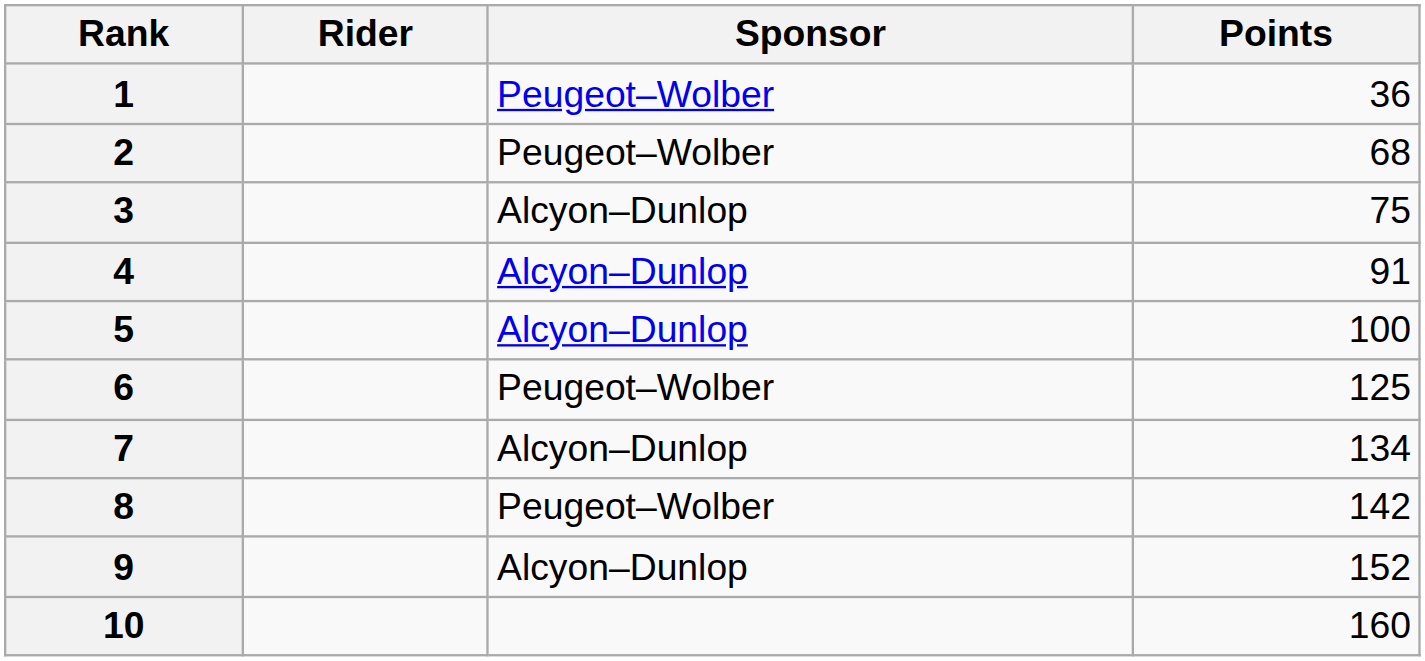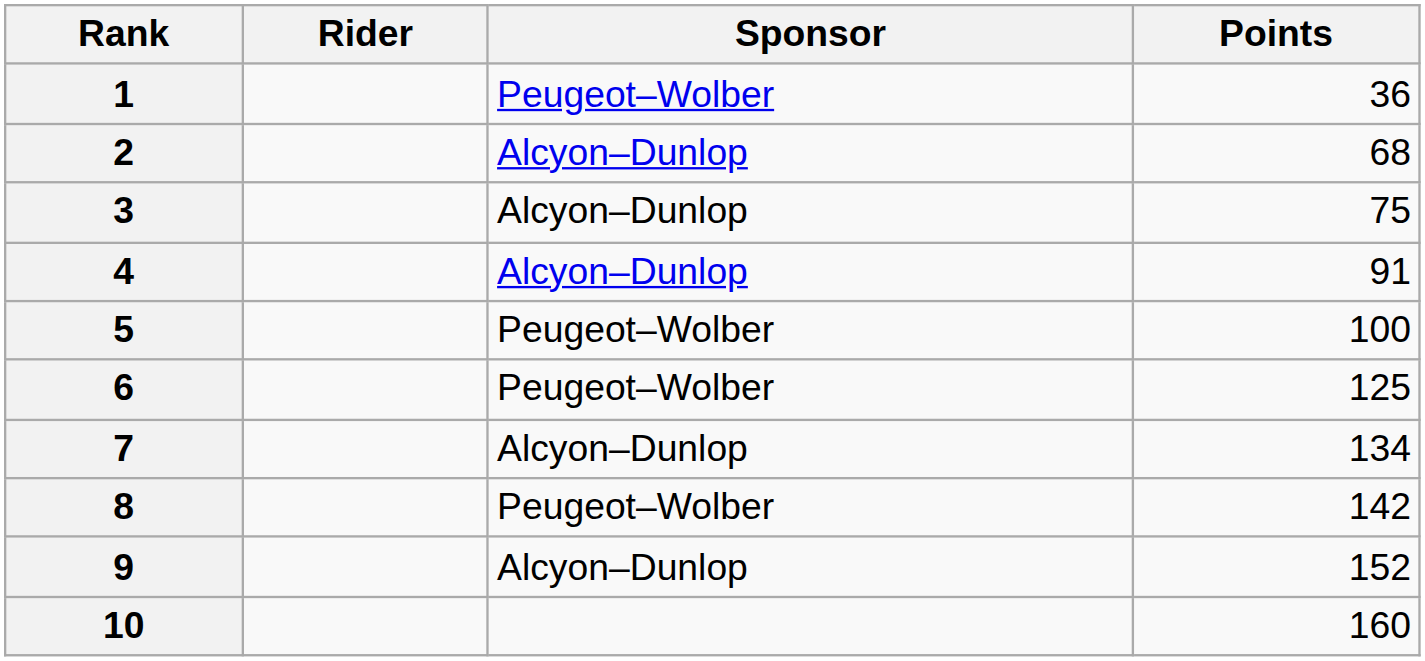2 | Sponsor: Peugeot–Wolber -> Alcyon–Dunlop
5 | Sponsor: Alcyon–Dunlop -> Peugeot–Wolber
